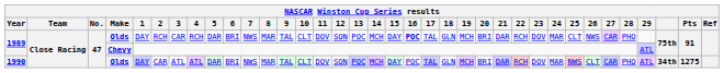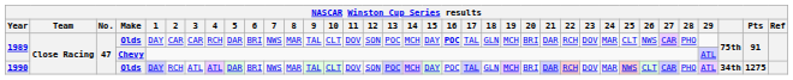1989 / Olds | 2: RCH -> CAR
1990 | 2: CAR -> RCH
